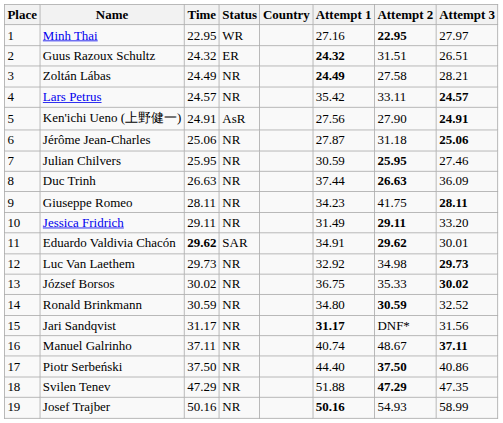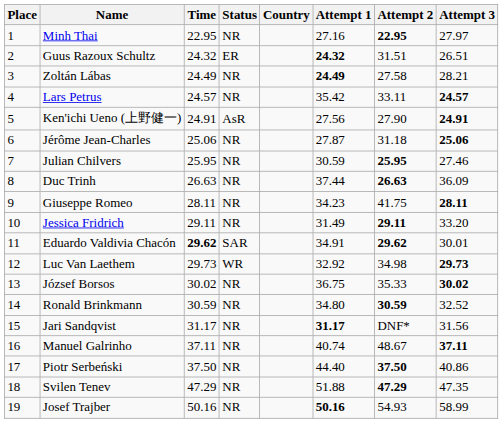Minh Thai | Status: WR -> NR
Luc Van Laethem | Status: NR -> WR
